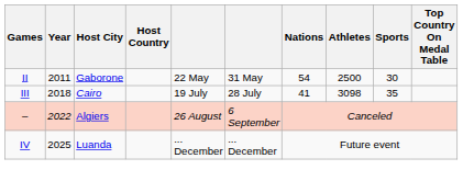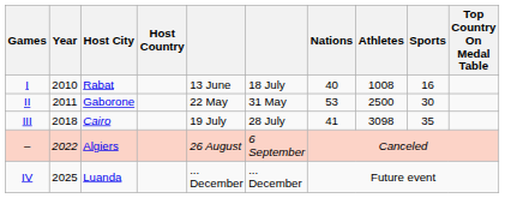+ row: I | 2010 | Rabat | 13 June | 18 July | 40 | 1008 | 16
II | Nations: 54 -> 53
